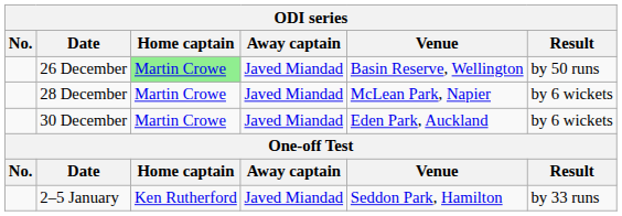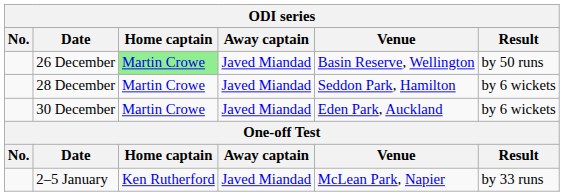28 December | Venue: McLean Park, Napier -> Seddon Park, Hamilton
2–5 January | Venue: Seddon Park, Hamilton -> McLean Park, Napier
